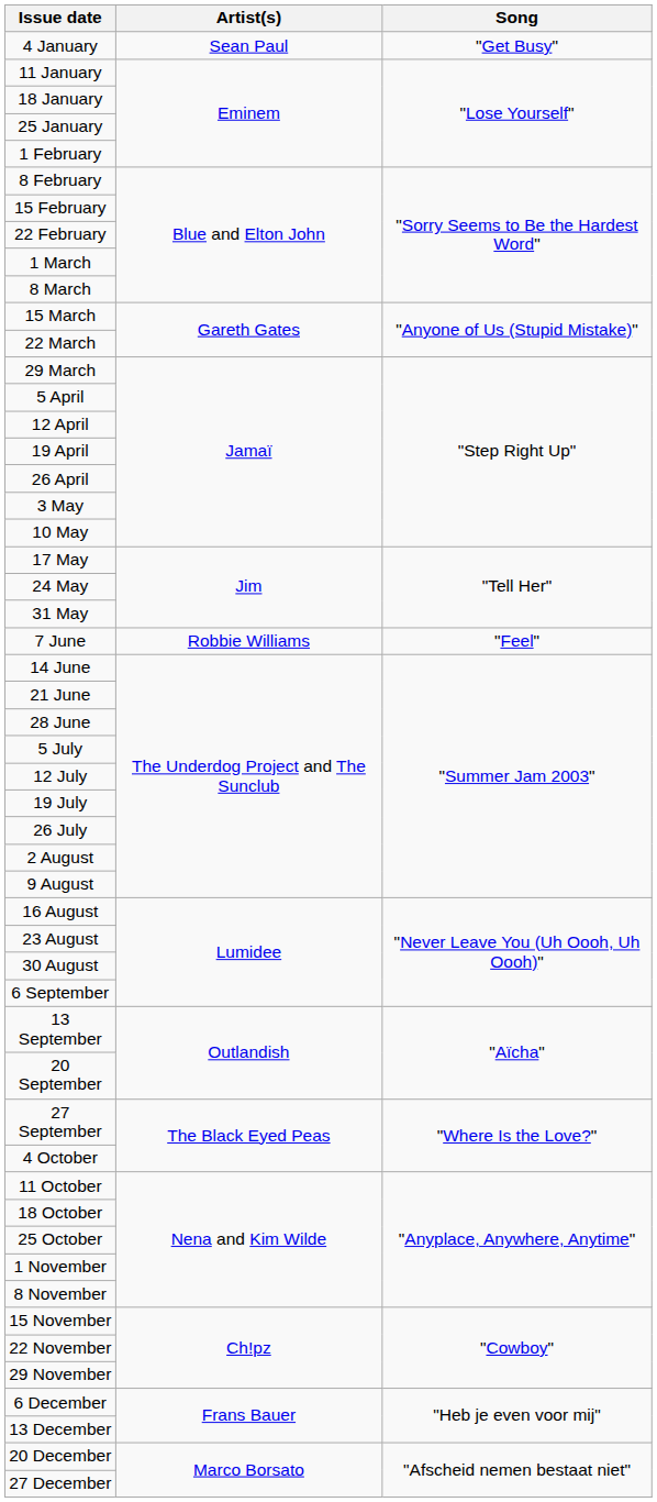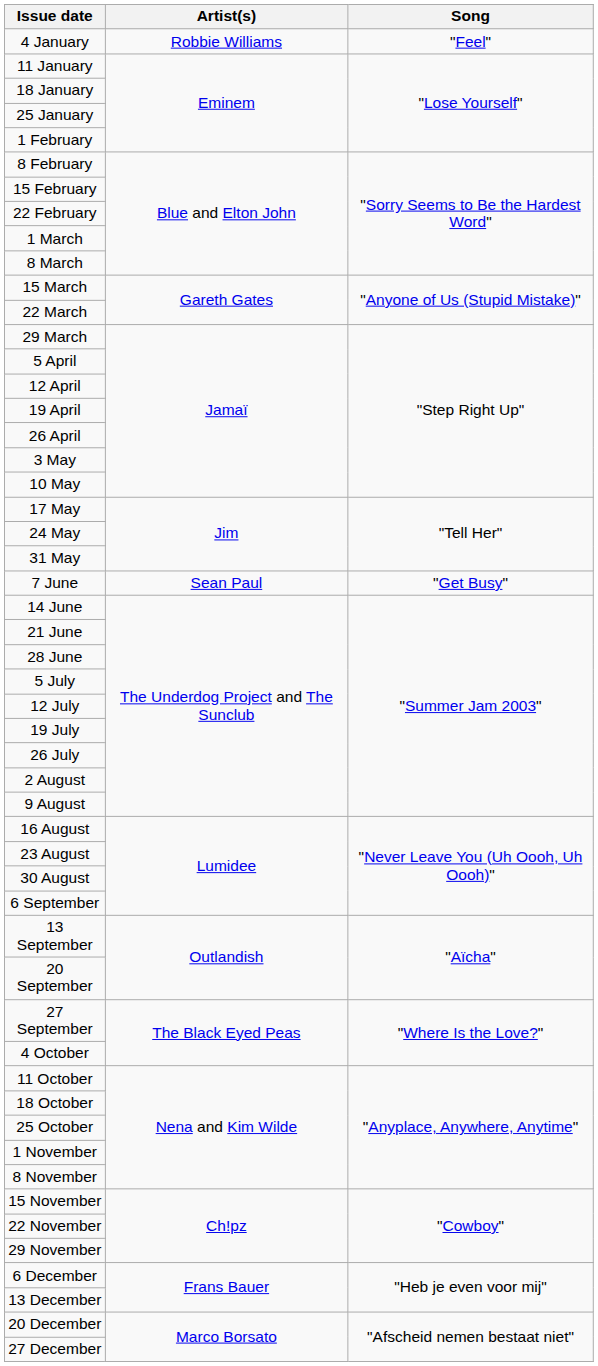4 January | Artist(s): Sean Paul -> Robbie Williams
4 January | Song: "Get Busy" -> "Feel"
7 June | Artist(s): Robbie Williams -> Sean Paul
7 June | Song: "Feel" -> "Get Busy"
